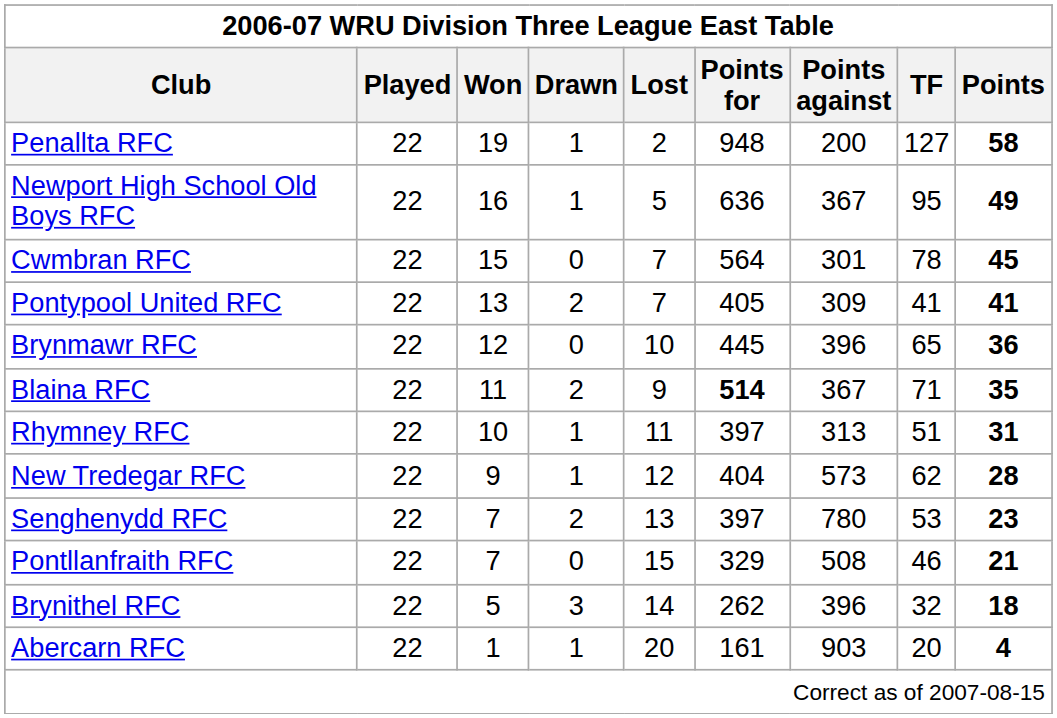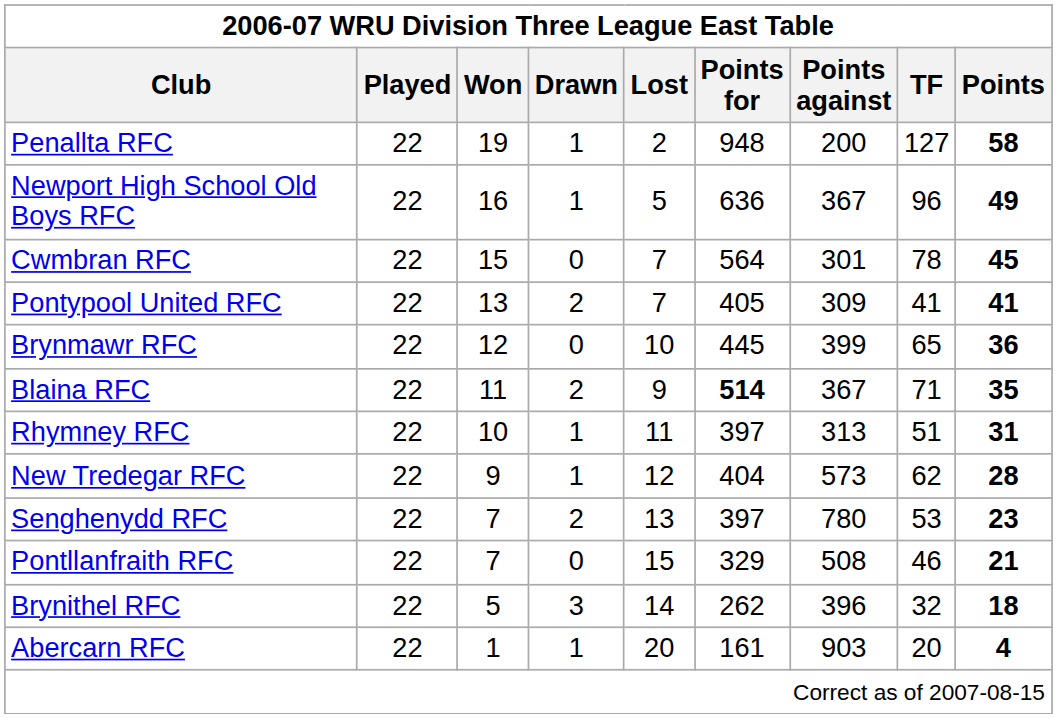Newport High School Old Boys RFC | TF: 95 -> 96
Brynmawr RFC | Points against: 396 -> 399
